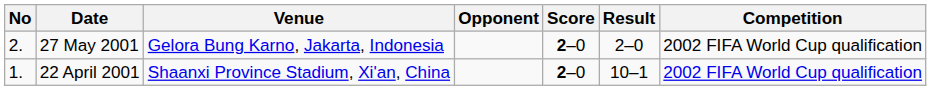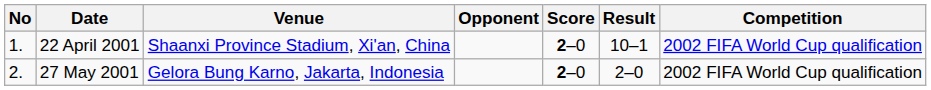rows swapped: 22 April 2001 <-> 27 May 2001
